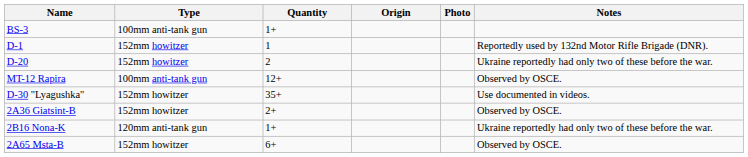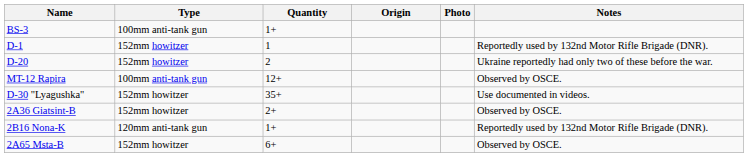2B16 Nona-K | Notes: Ukraine reportedly had only two of these before the war. -> Reportedly used by 132nd Motor Rifle Brigade (DNR).
